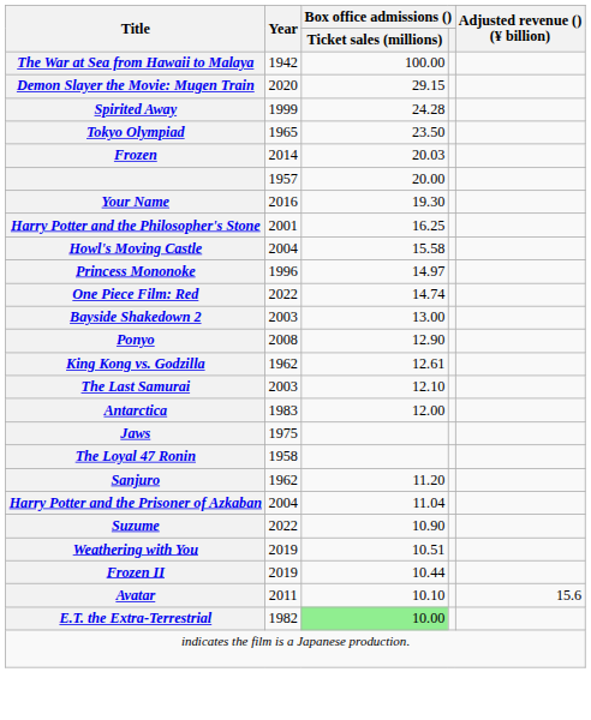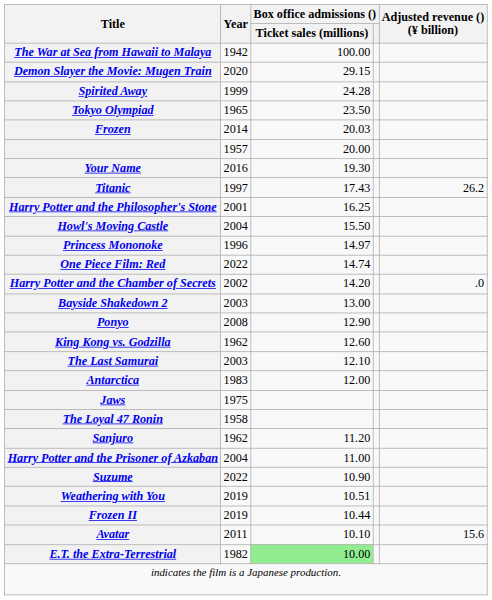+ row: Titanic | 1997 | 17.43 | 26.2
Howl's Moving Castle | Box office admissions () / Ticket sales (millions): 15.58 -> 15.50
+ row: Harry Potter and the Chamber of Secrets | 2002 | 14.20 | .0
King Kong vs. Godzilla | Box office admissions () / Ticket sales (millions): 12.61 -> 12.60
Harry Potter and the Prisoner of Azkaban | Box office admissions () / Ticket sales (millions): 11.04 -> 11.00
